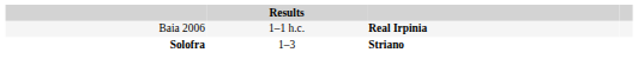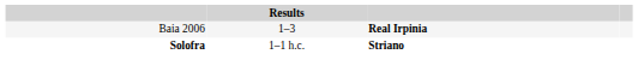Baia 2006 | Results: 1–1 h.c. -> 1–3
Solofra | Results: 1–3 -> 1–1 h.c.
